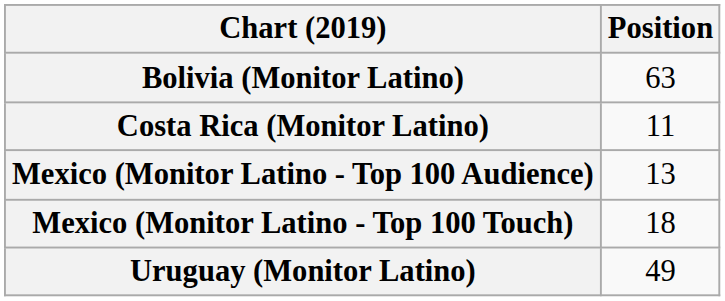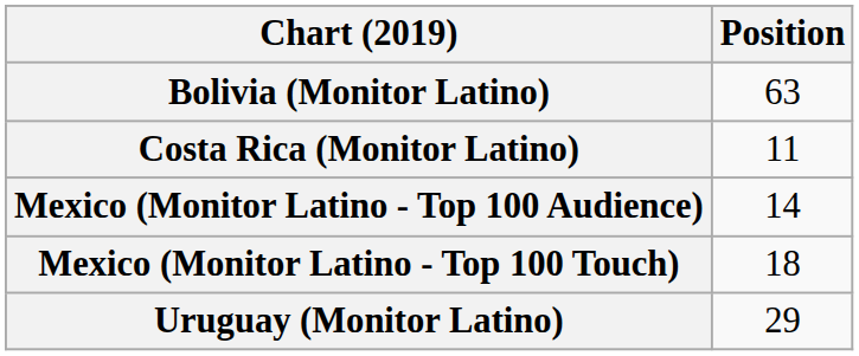Mexico (Monitor Latino - Top 100 Audience) | Position: 13 -> 14
Uruguay (Monitor Latino) | Position: 49 -> 29
